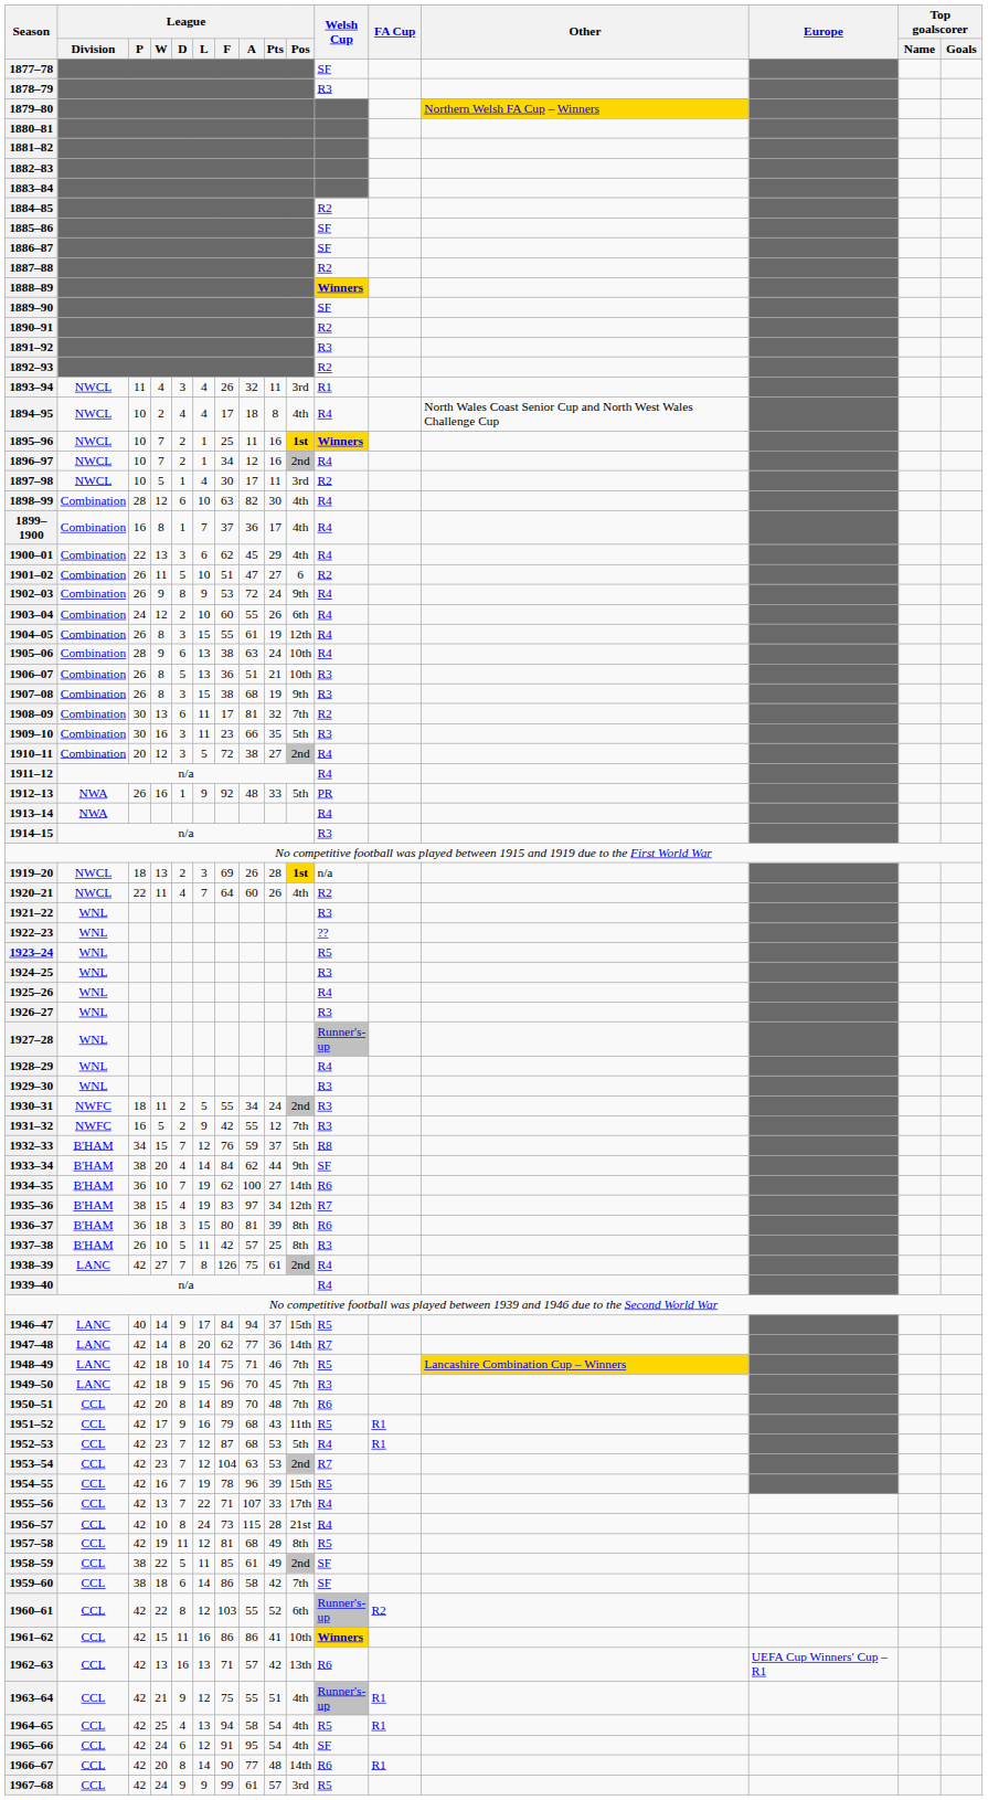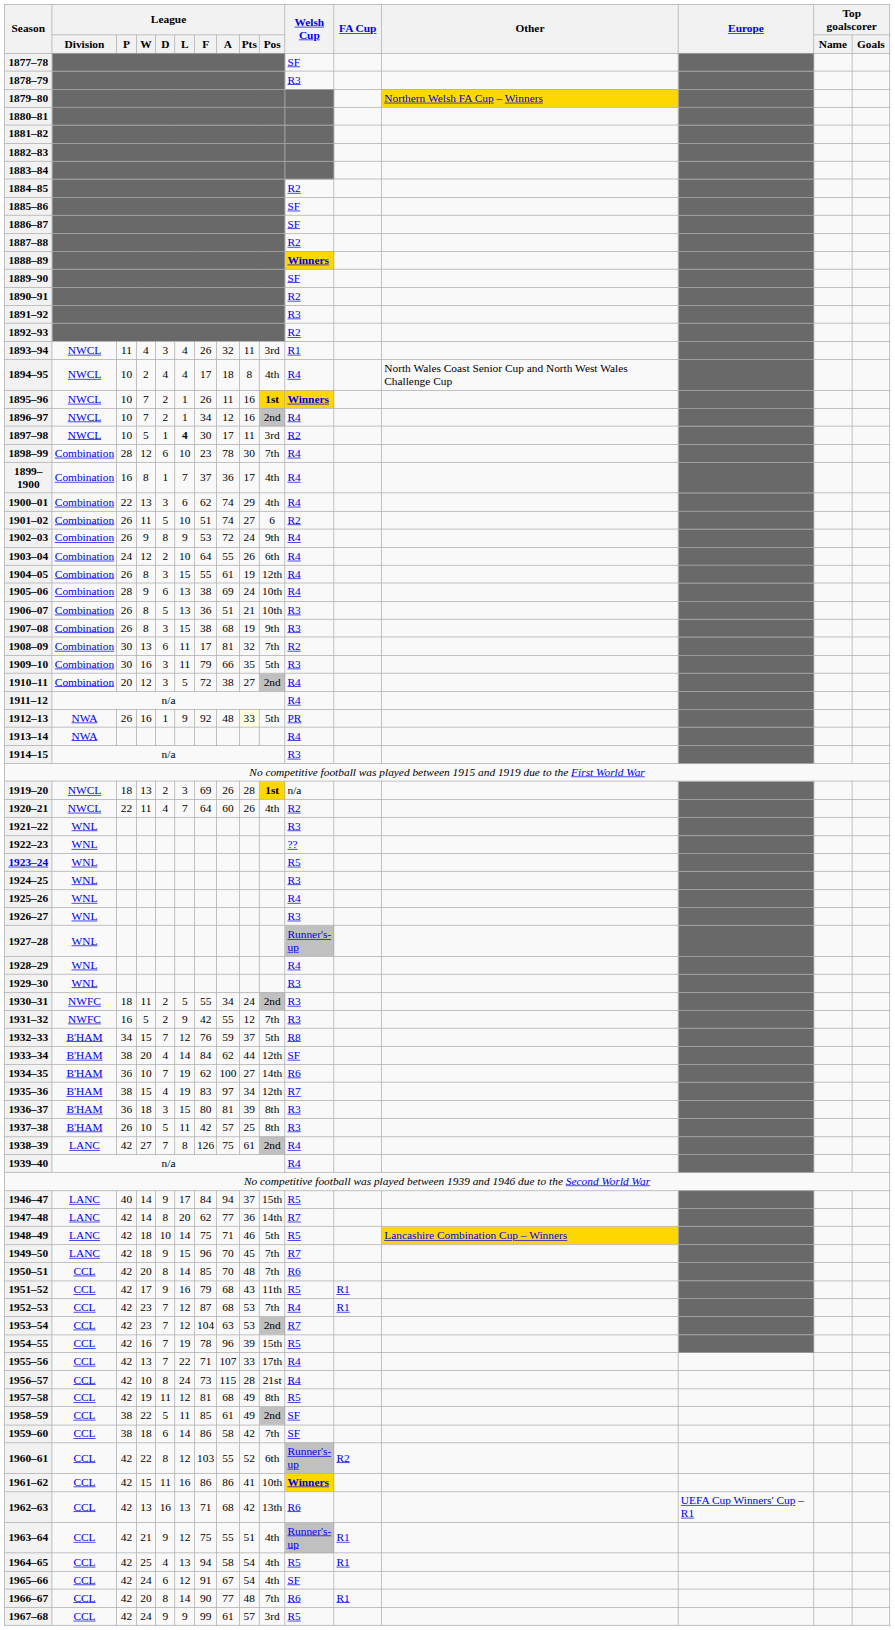1895–96 | League / F: 25 -> 26
1897–98 | League / L: normal -> bold
1898–99 | League / F: 63 -> 23
1898–99 | League / A: 82 -> 78
1898–99 | League / Pos: 4th -> 7th
1900–01 | League / A: 45 -> 74
1901–02 | League / A: 47 -> 74
1903–04 | League / F: 60 -> 64
1905–06 | League / A: 63 -> 69
1909–10 | League / F: 23 -> 79
1912–13 | League / Pts: no background -> lightyellow background
1933–34 | League / Pos: 9th -> 12th
1936–37 | Welsh Cup: R6 -> R3
1948–49 | League / Pos: 7th -> 5th
1949–50 | Welsh Cup: R3 -> R7
1950–51 | League / F: 89 -> 85
1952–53 | League / Pos: 5th -> 7th
1962–63 | League / A: 57 -> 68
1965–66 | League / A: 95 -> 67
1966–67 | League / Pos: 14th -> 7th
